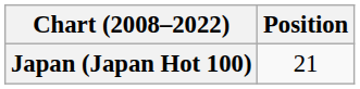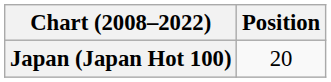Japan (Japan Hot 100) | Position: 21 -> 20
